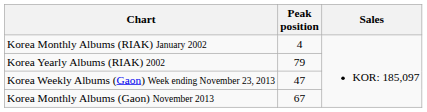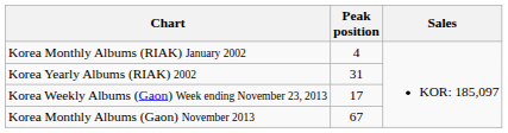Korea Yearly Albums (RIAK) 2002 | Peak position: 79 -> 31
Korea Weekly Albums (Gaon) Week ending November 23, 2013 | Peak position: 47 -> 17
